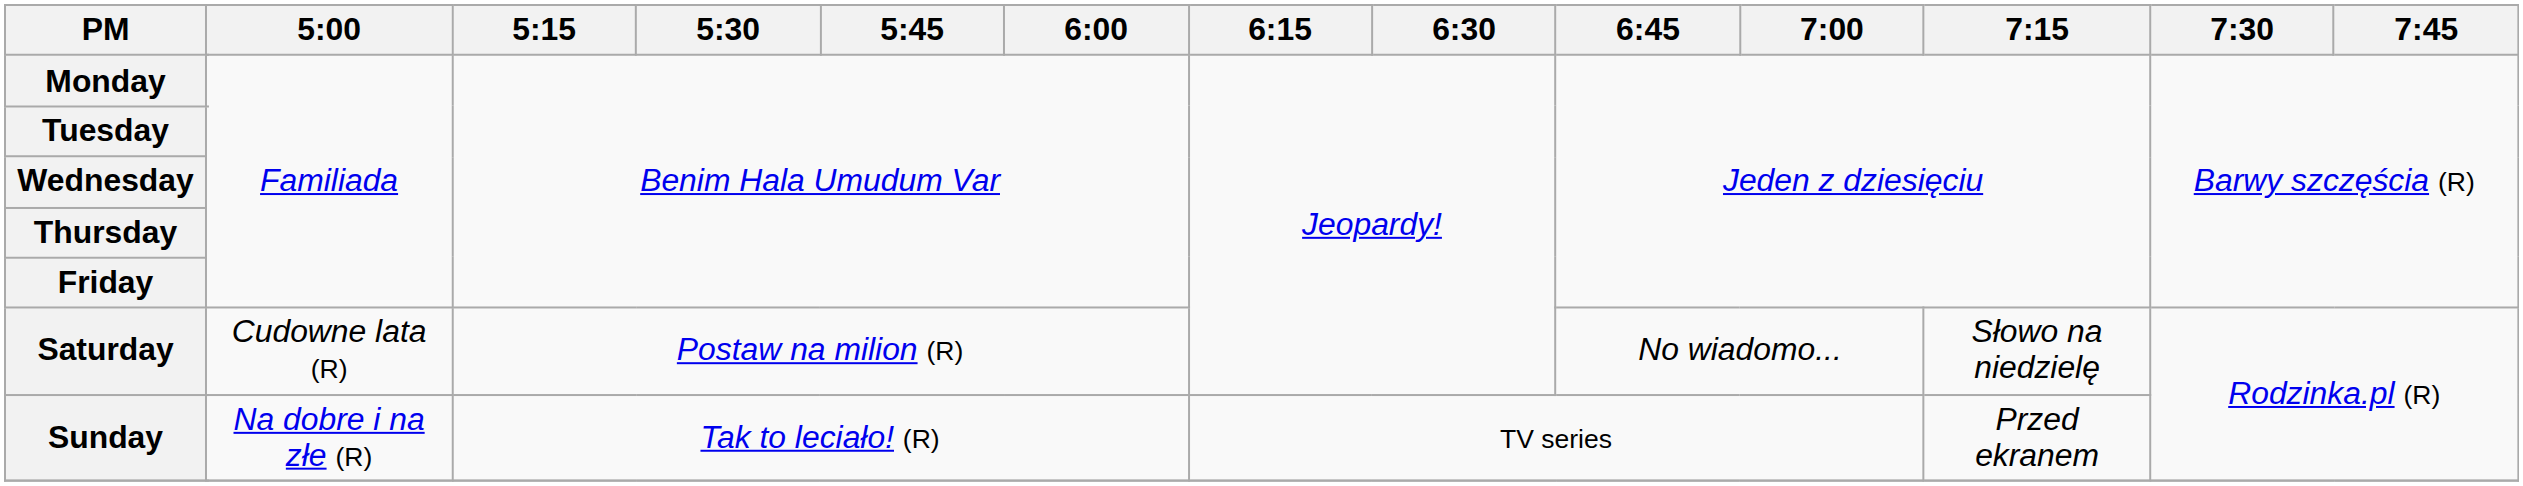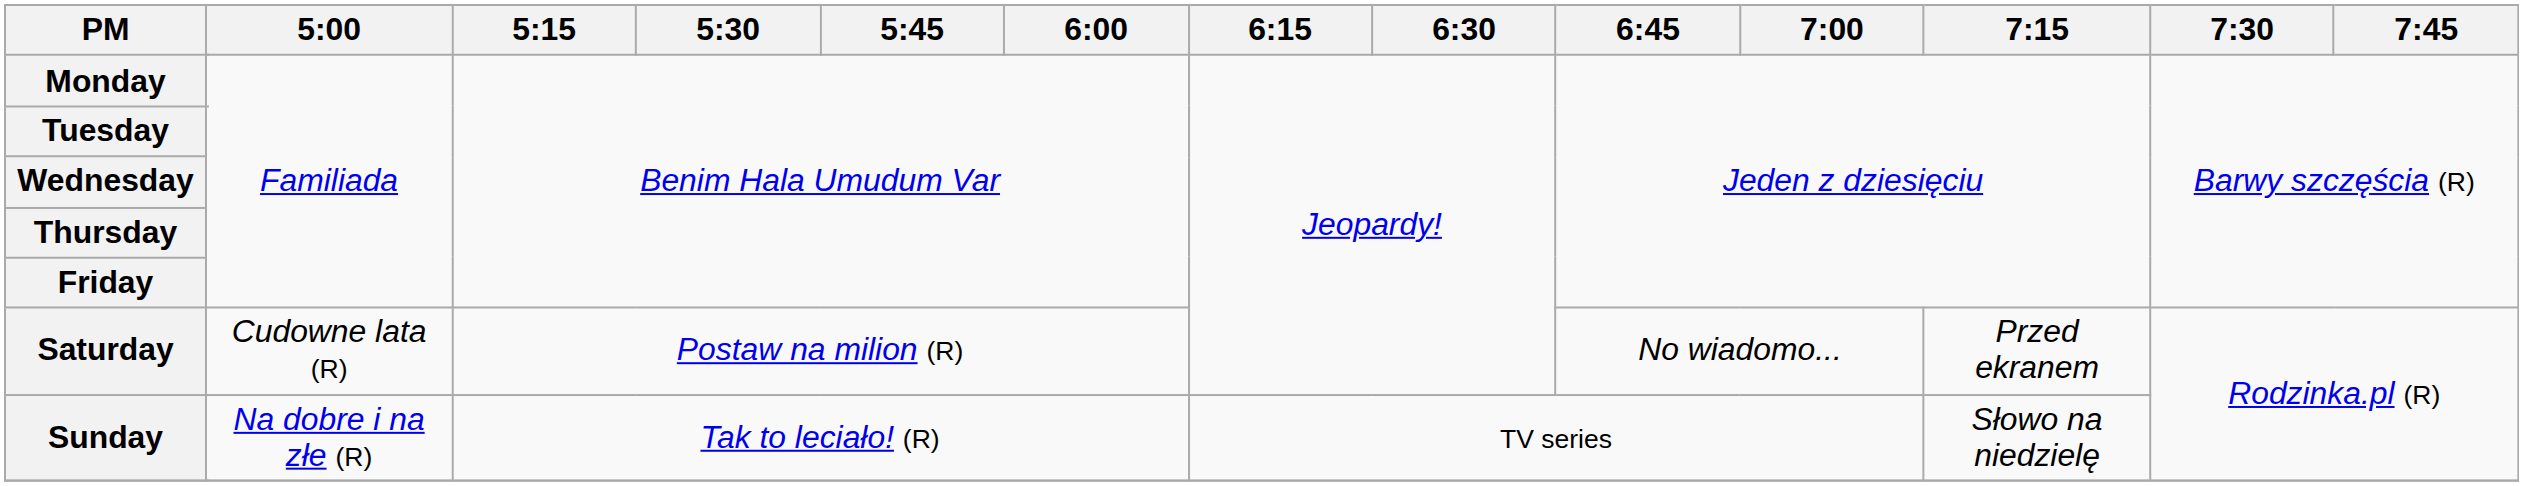Saturday | 7:15: Słowo na niedzielę -> Przed ekranem
Sunday | 7:15: Przed ekranem -> Słowo na niedzielę
